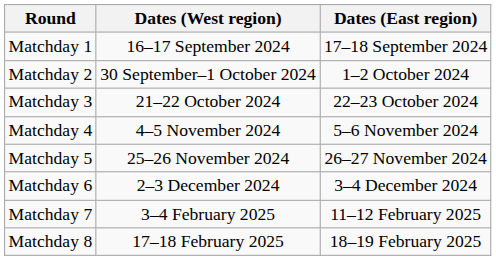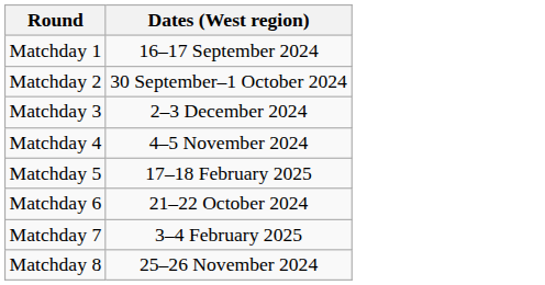- column: Dates (East region) | 17–18 September 2024 | 1–2 October 2024 | 22–23 October 2024 | 5–6 November 2024 | 26–27 November 2024 | 3–4 December 2024 | 11–12 February 2025 | 18–19 February 2025
Matchday 3 | Dates (West region): 21–22 October 2024 -> 2–3 December 2024
Matchday 5 | Dates (West region): 25–26 November 2024 -> 17–18 February 2025
Matchday 6 | Dates (West region): 2–3 December 2024 -> 21–22 October 2024
Matchday 8 | Dates (West region): 17–18 February 2025 -> 25–26 November 2024
